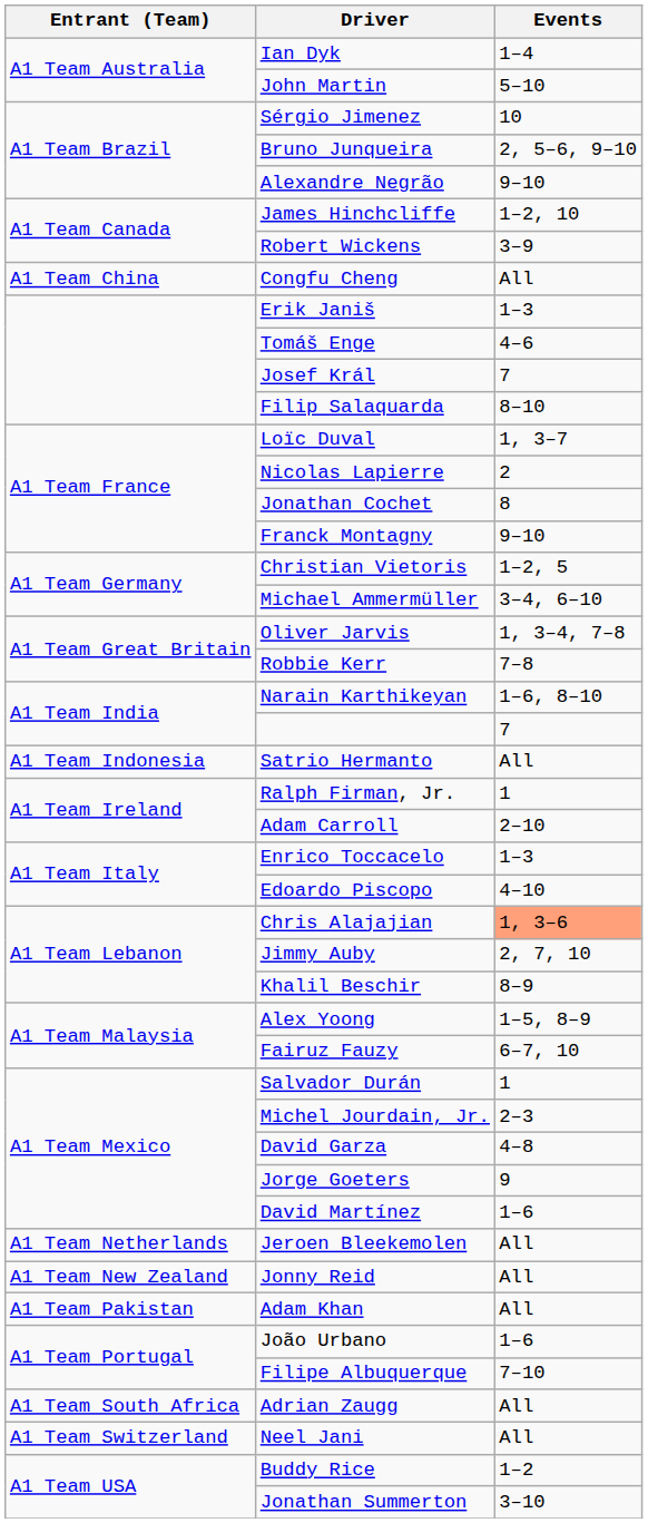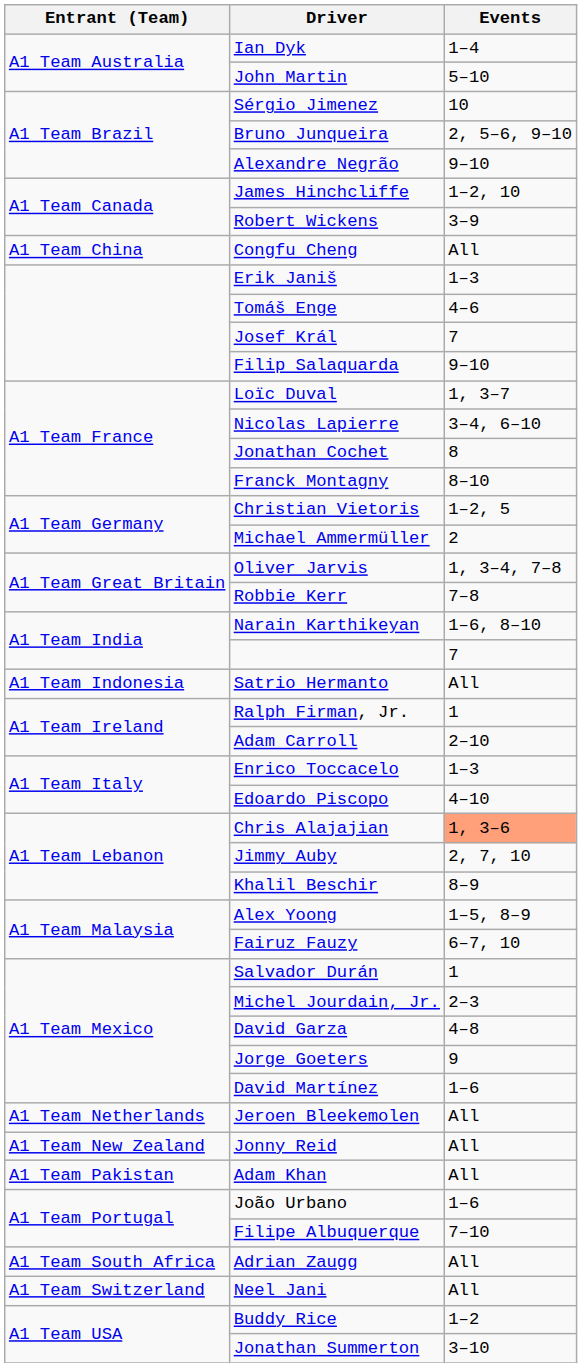Filip Salaquarda | Events: 8–10 -> 9–10
Nicolas Lapierre | Events: 2 -> 3–4, 6–10
Franck Montagny | Events: 9–10 -> 8–10
Michael Ammermüller | Events: 3–4, 6–10 -> 2
